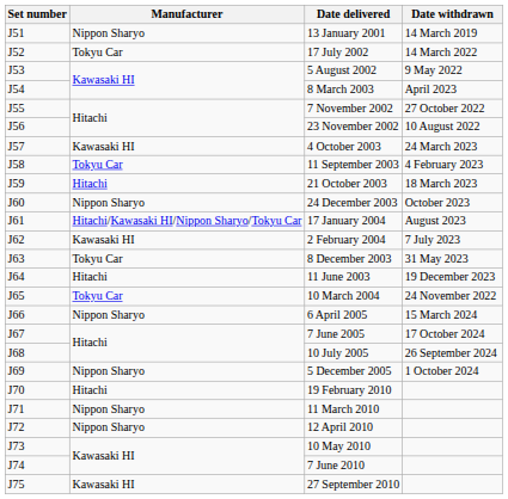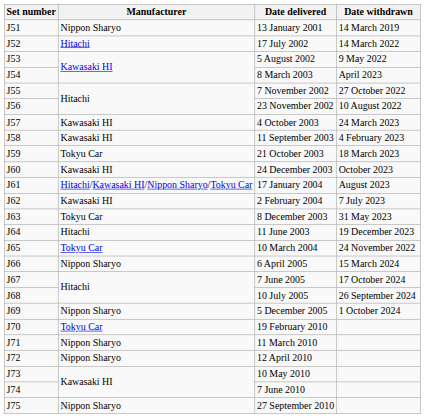17 July 2002 | Manufacturer: Tokyu Car -> Hitachi
11 September 2003 | Manufacturer: Tokyu Car -> Kawasaki HI
21 October 2003 | Manufacturer: Hitachi -> Tokyu Car
24 December 2003 | Manufacturer: Nippon Sharyo -> Kawasaki HI
19 February 2010 | Manufacturer: Hitachi -> Tokyu Car
27 September 2010 | Manufacturer: Kawasaki HI -> Nippon Sharyo
